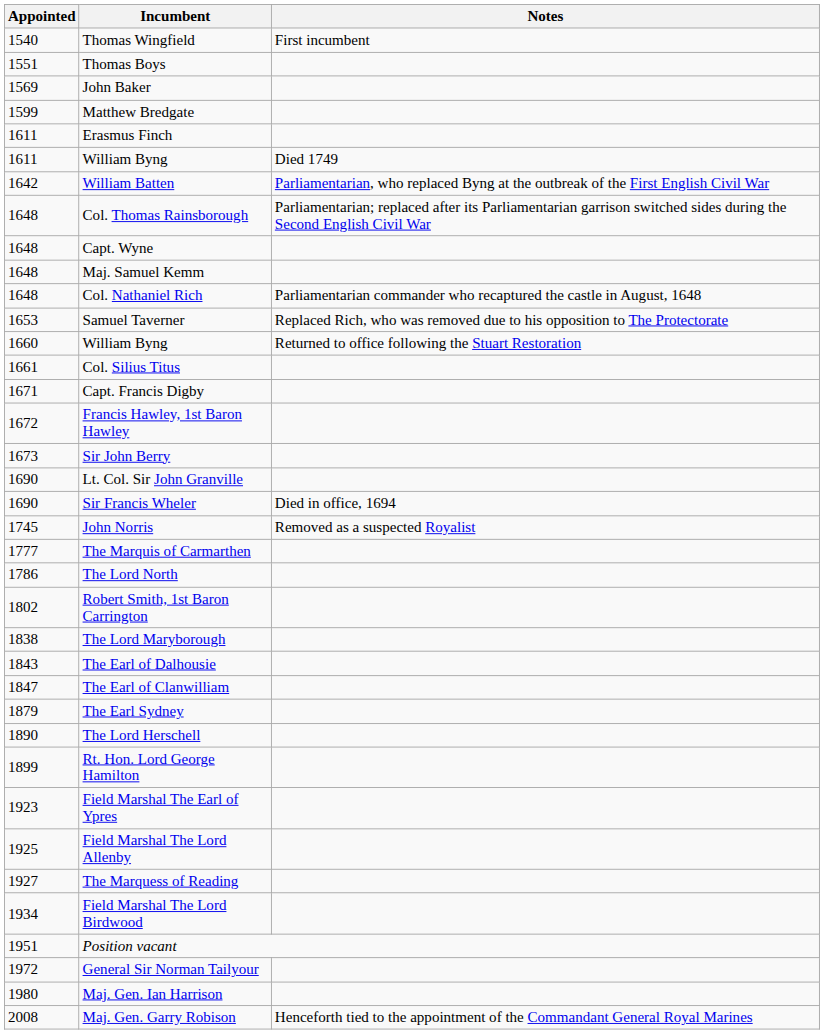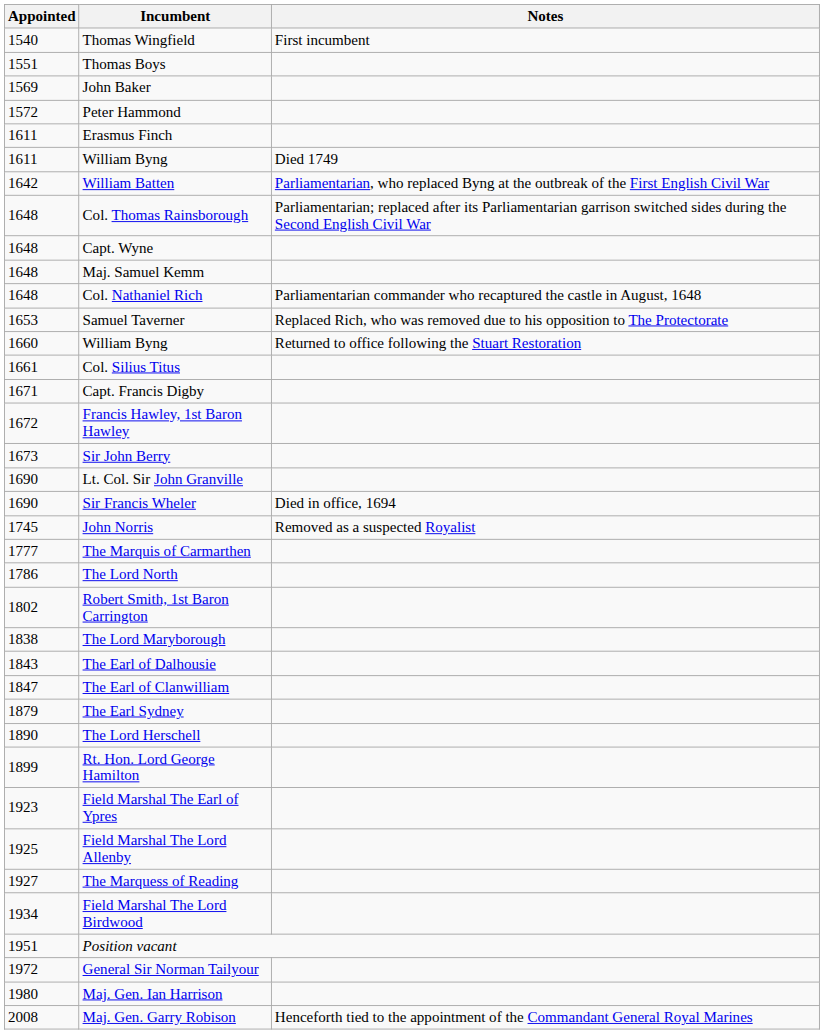+ row: 1572 | Peter Hammond
- row: 1599 | Matthew Bredgate
